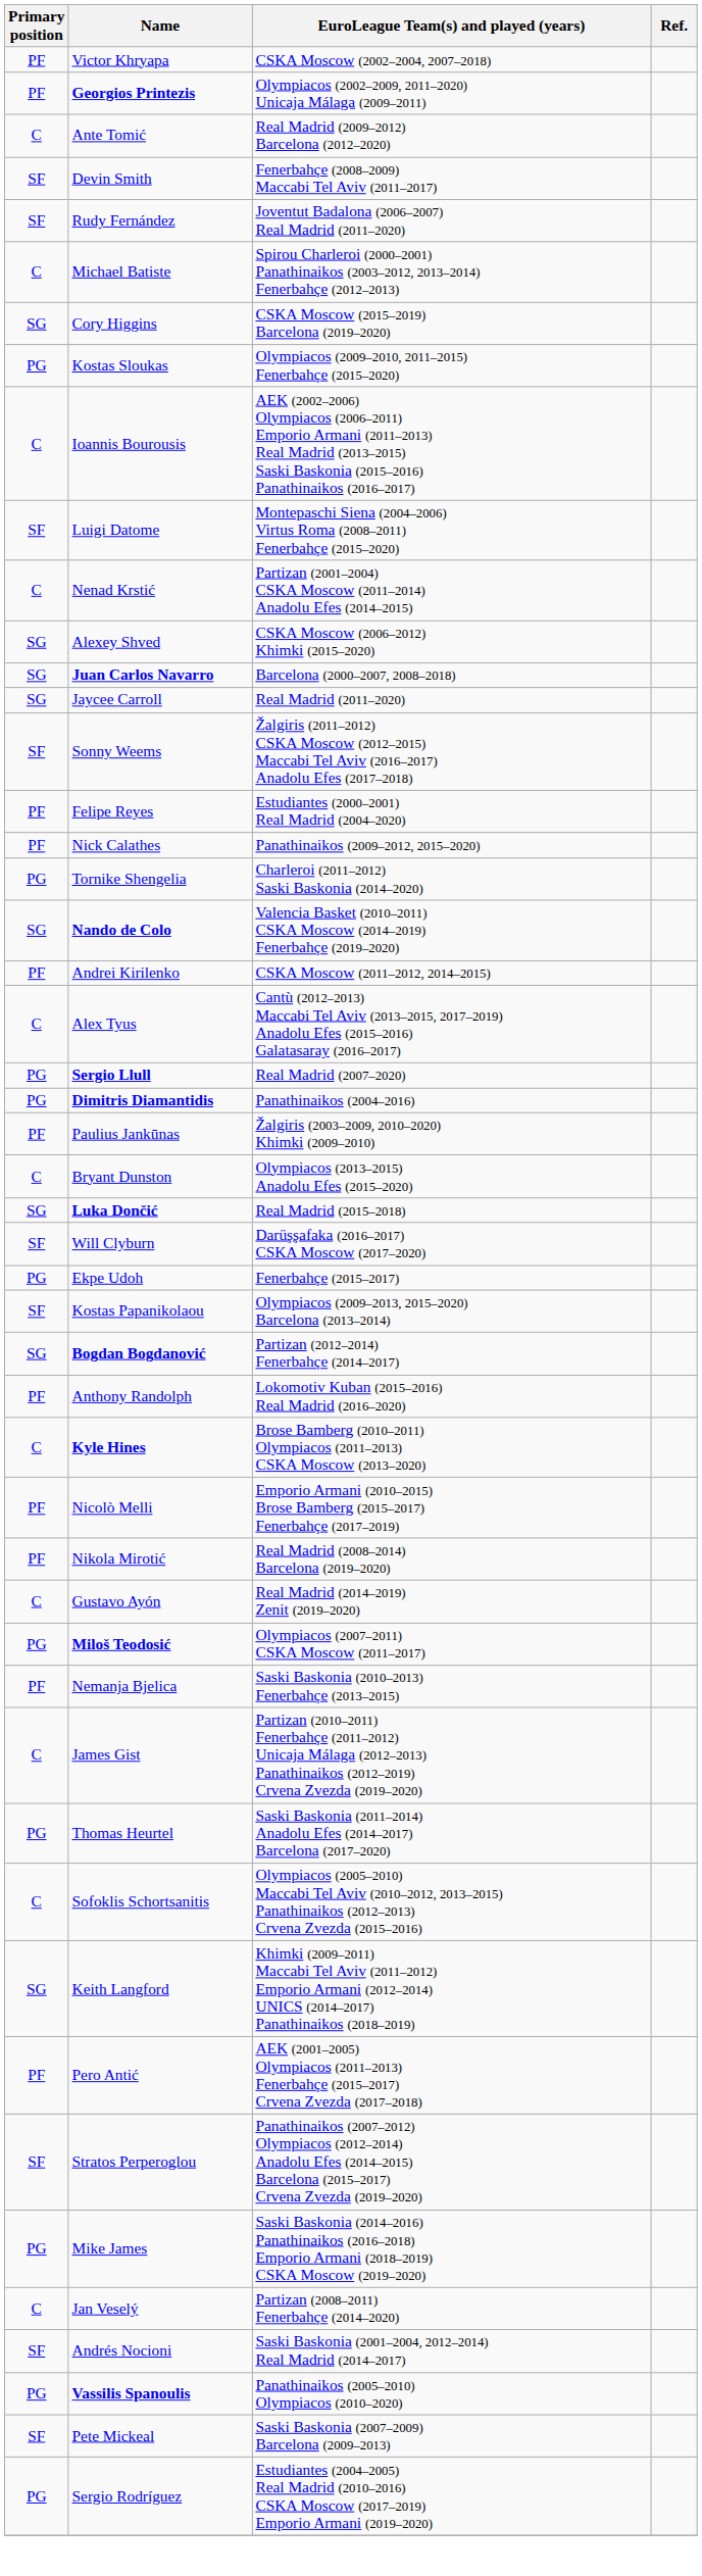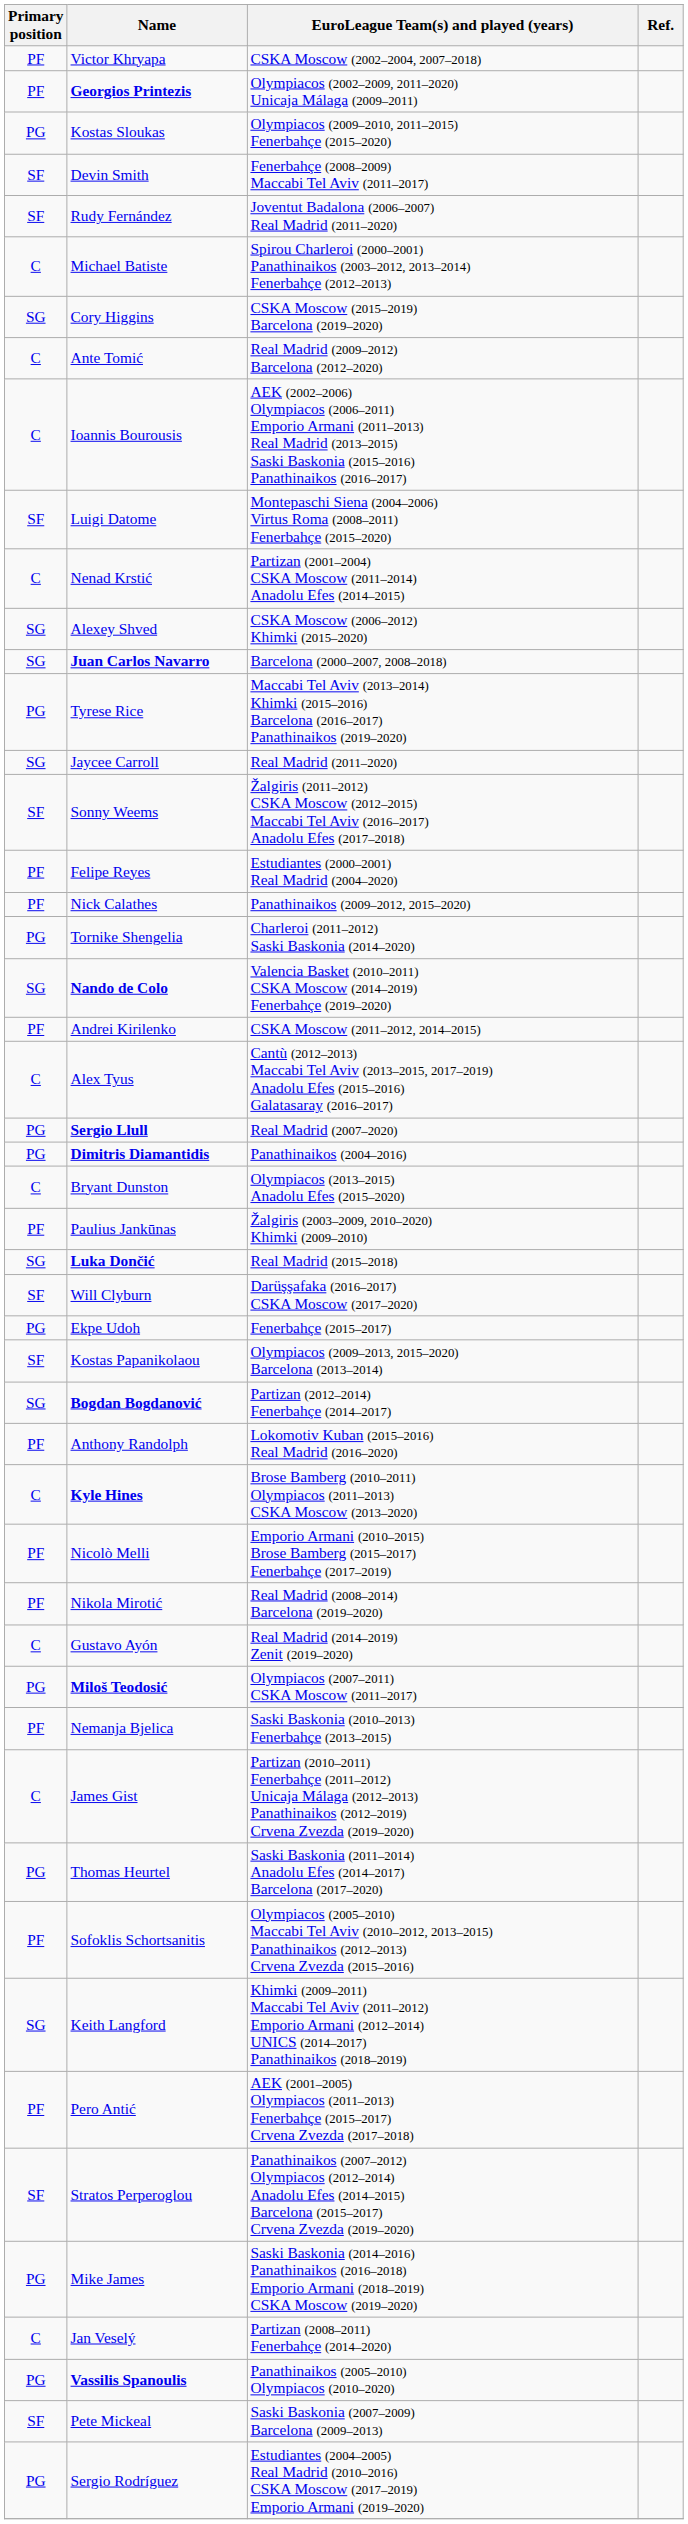rows swapped: Kostas Sloukas <-> Ante Tomić
+ row: PG | Tyrese Rice | Maccabi Tel Aviv (2013–2014) Khimki (2015–2016) Barcelona (2016–2017) Panathinaikos (2019–2020)
rows swapped: Bryant Dunston <-> Paulius Jankūnas
Sofoklis Schortsanitis | Primary position: C -> PF
- row: SF | Andrés Nocioni | Saski Baskonia (2001–2004, 2012–2014) Real Madrid (2014–2017)
